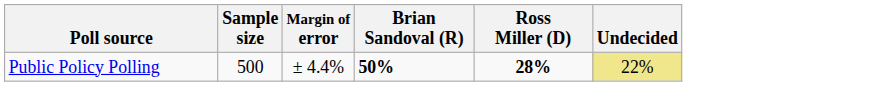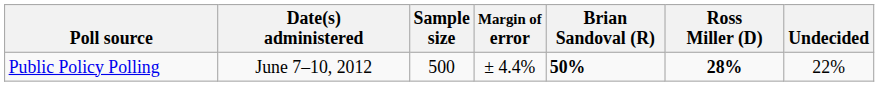+ column: Date(s) administered | June 7–10, 2012
Public Policy Polling | Undecided: khaki background -> no background
